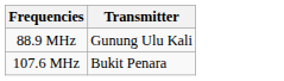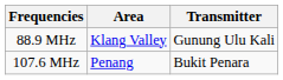+ column: Area | Klang Valley | Penang
